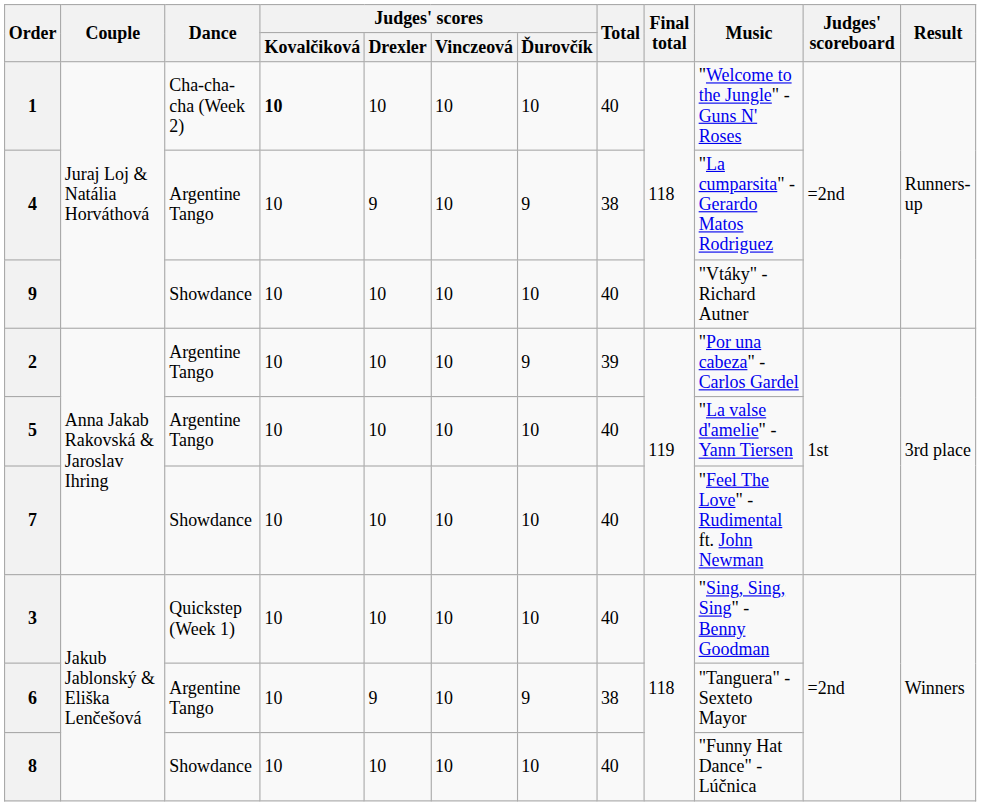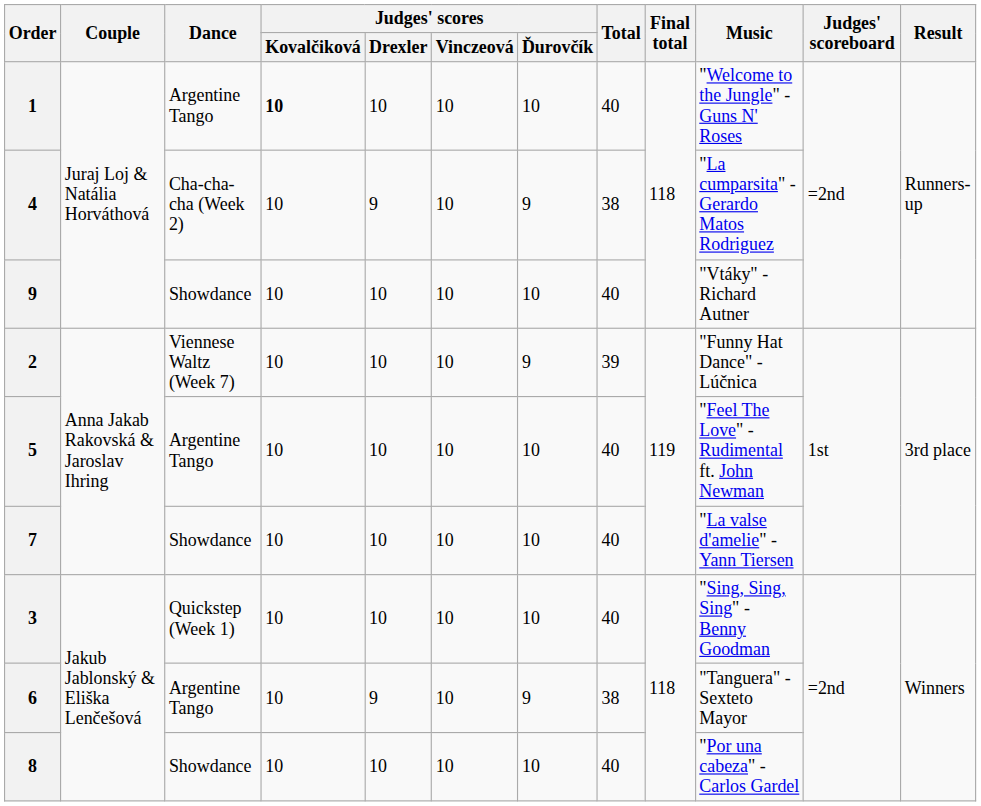1 | Dance: Cha-cha-cha (Week 2) -> Argentine Tango
4 | Dance: Argentine Tango -> Cha-cha-cha (Week 2)
2 | Dance: Argentine Tango -> Viennese Waltz (Week 7)
2 | Music: "Por una cabeza" - Carlos Gardel -> "Funny Hat Dance" - Lúčnica
5 | Music: "La valse d'amelie" - Yann Tiersen -> "Feel The Love" - Rudimental ft. John Newman
7 | Music: "Feel The Love" - Rudimental ft. John Newman -> "La valse d'amelie" - Yann Tiersen
8 | Music: "Funny Hat Dance" - Lúčnica -> "Por una cabeza" - Carlos Gardel
